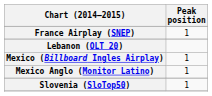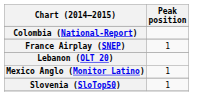+ row: Colombia (National-Report)
- row: Mexico (Billboard Ingles Airplay) | 1
